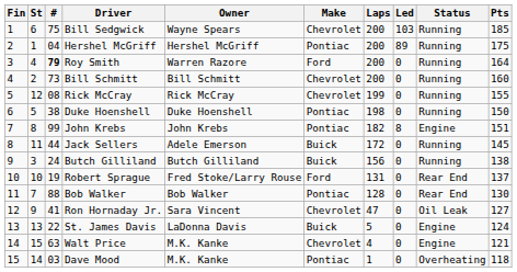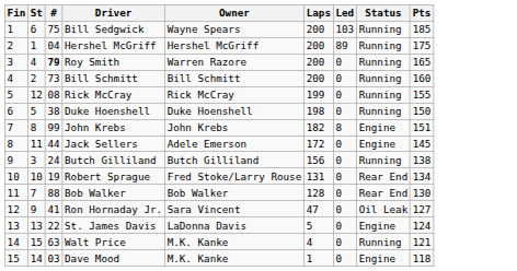- column: Make | Chevrolet | Pontiac | Ford | Chevrolet | Chevrolet | Pontiac | Pontiac | Buick | Buick | Ford | Pontiac | Chevrolet | Buick | Chevrolet | Pontiac
Roy Smith | Pts: 164 -> 165
Jack Sellers | Status: Running -> Engine
Robert Sprague | Pts: 137 -> 134
Walt Price | Status: Engine -> Running
Dave Mood | Status: Overheating -> Engine
